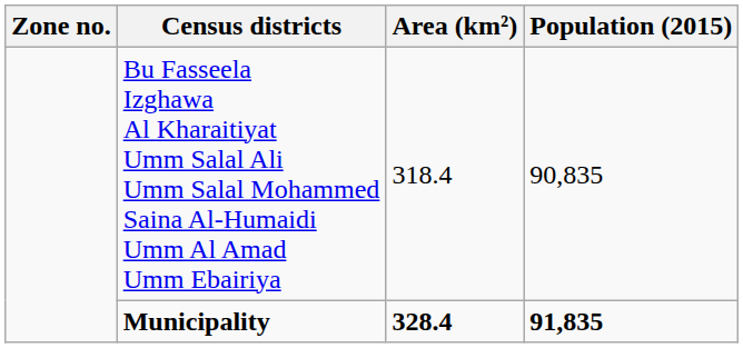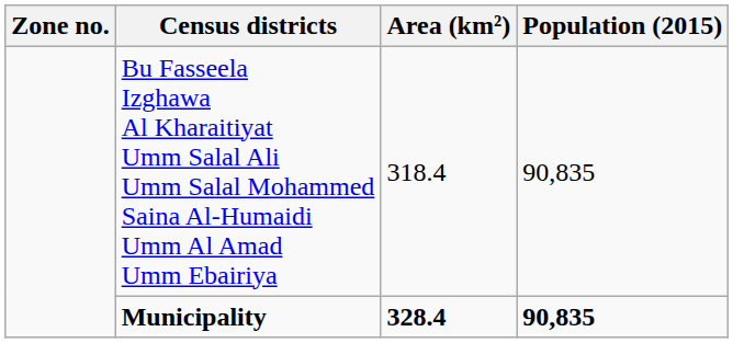Municipality | Population (2015): 91,835 -> 90,835
